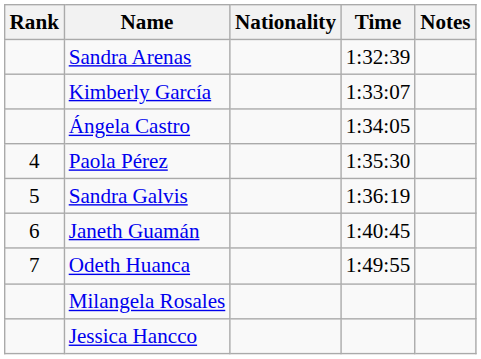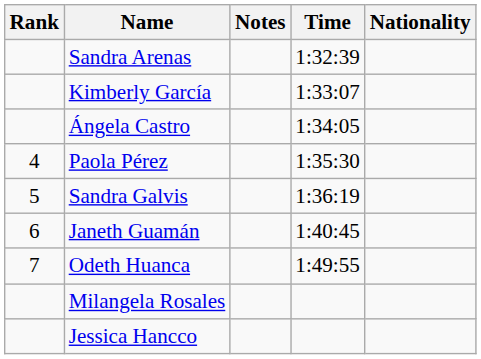columns swapped: Nationality <-> Notes
